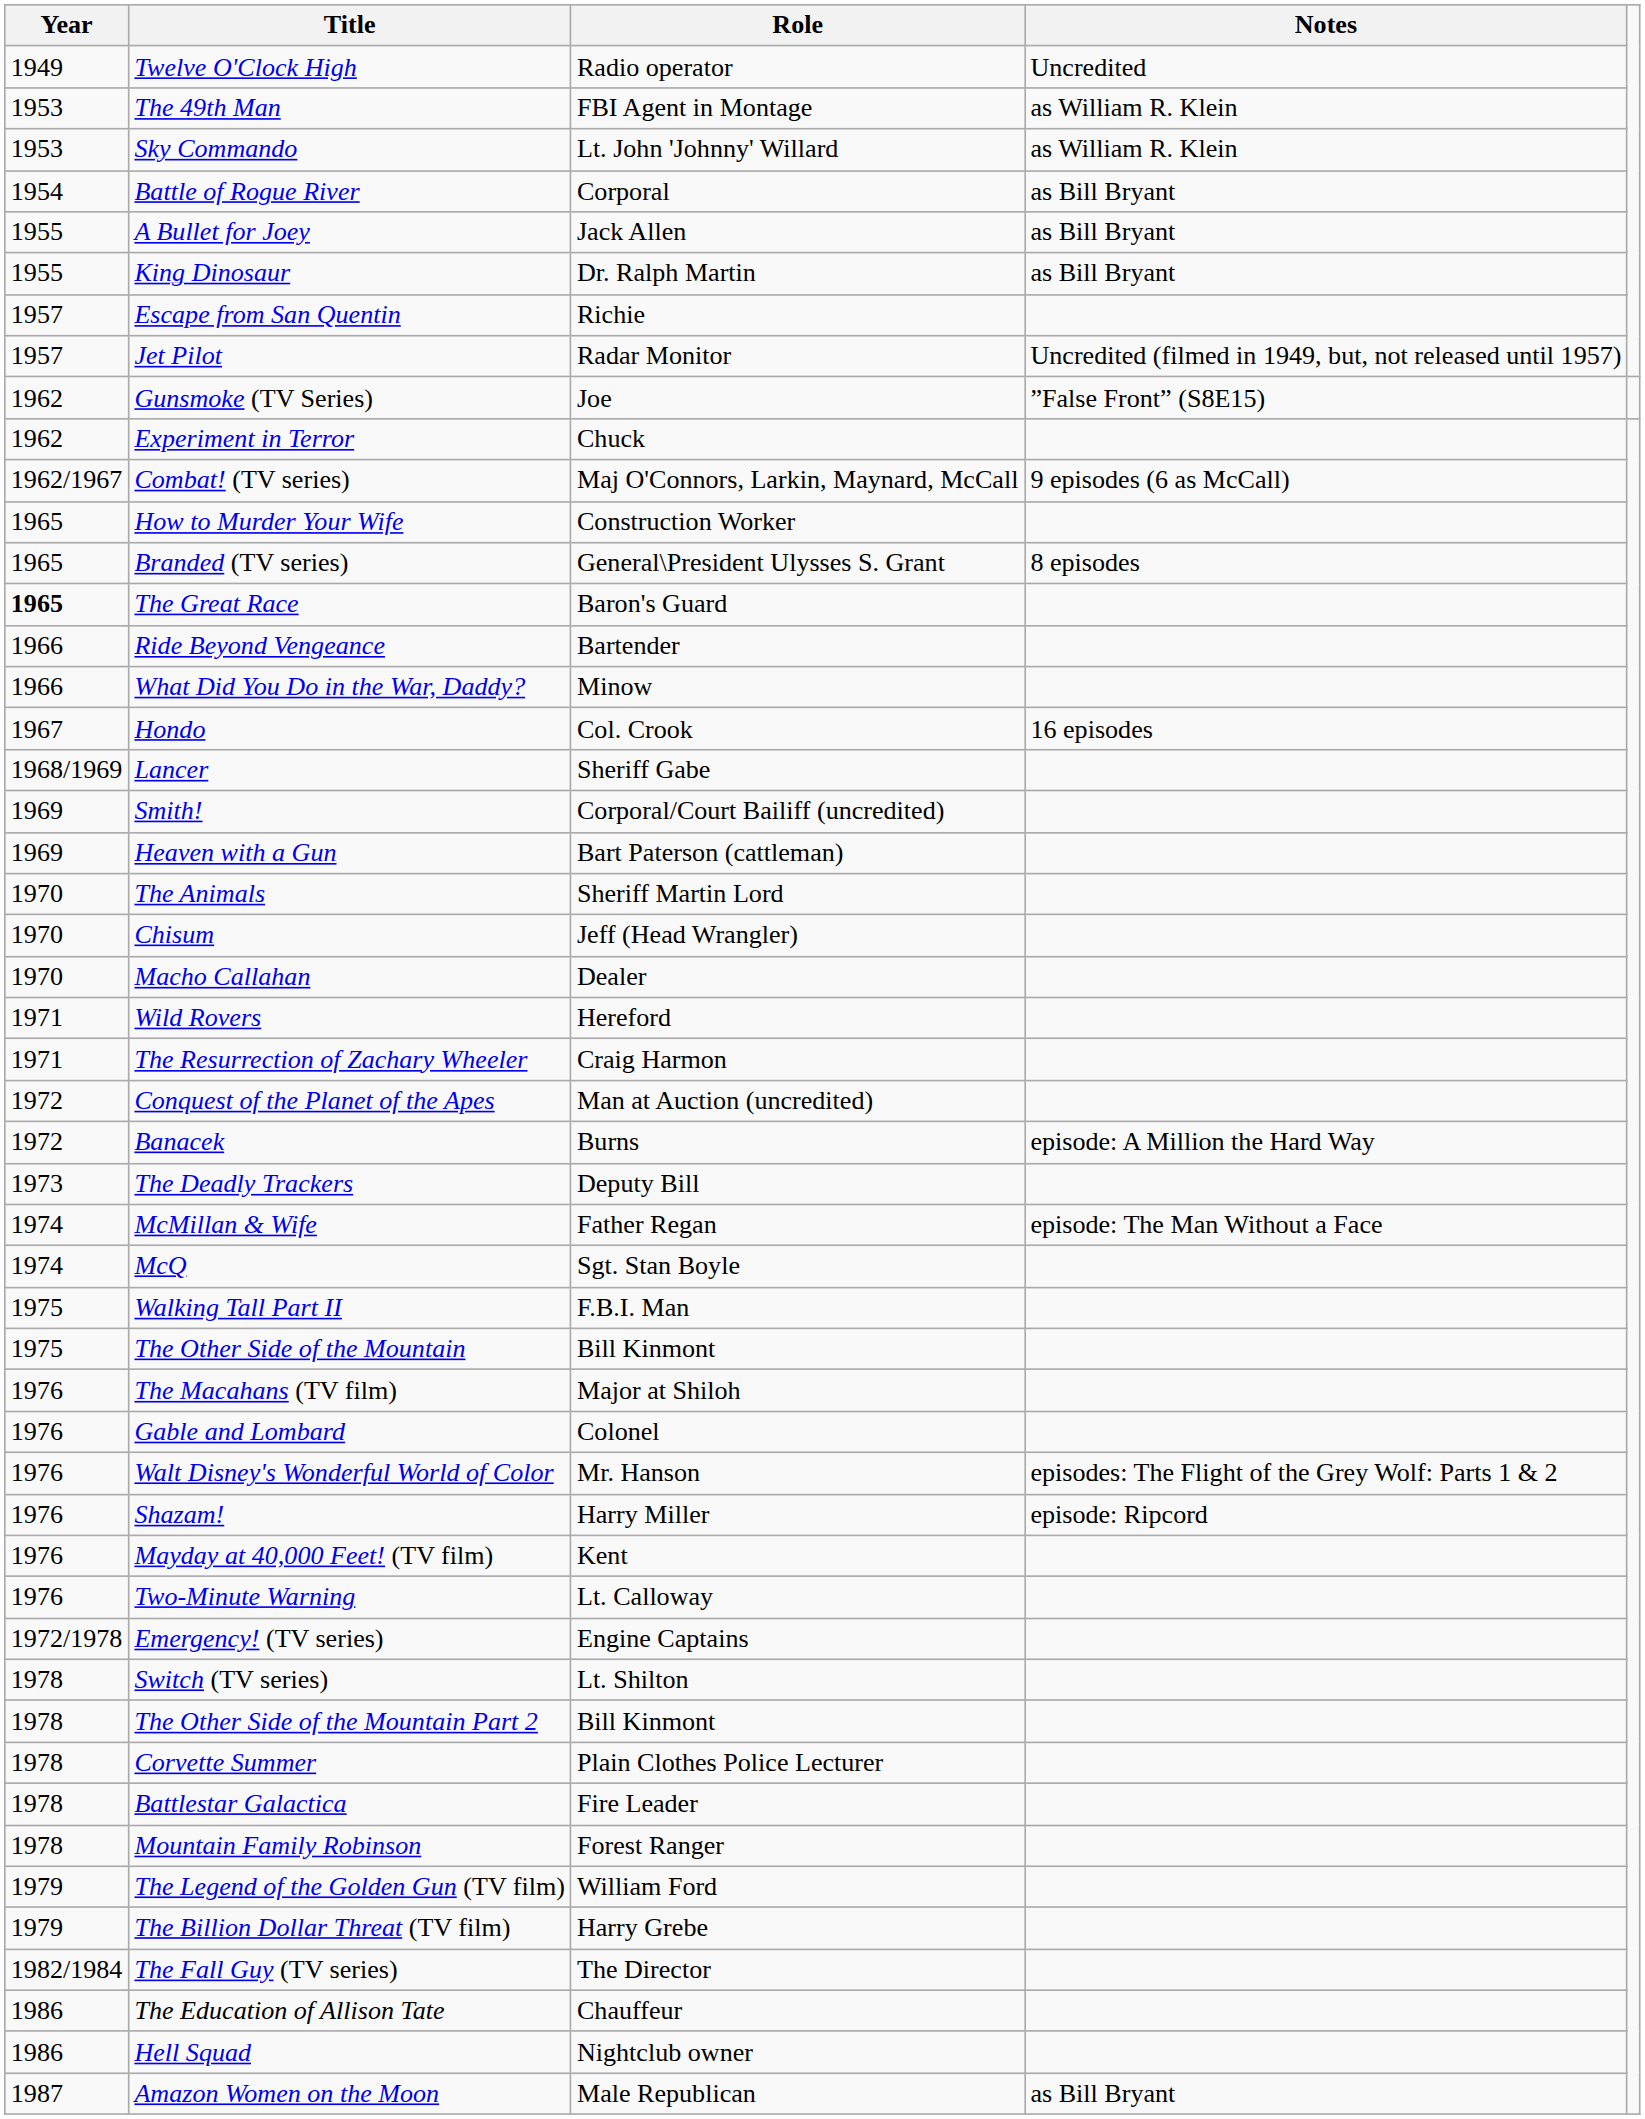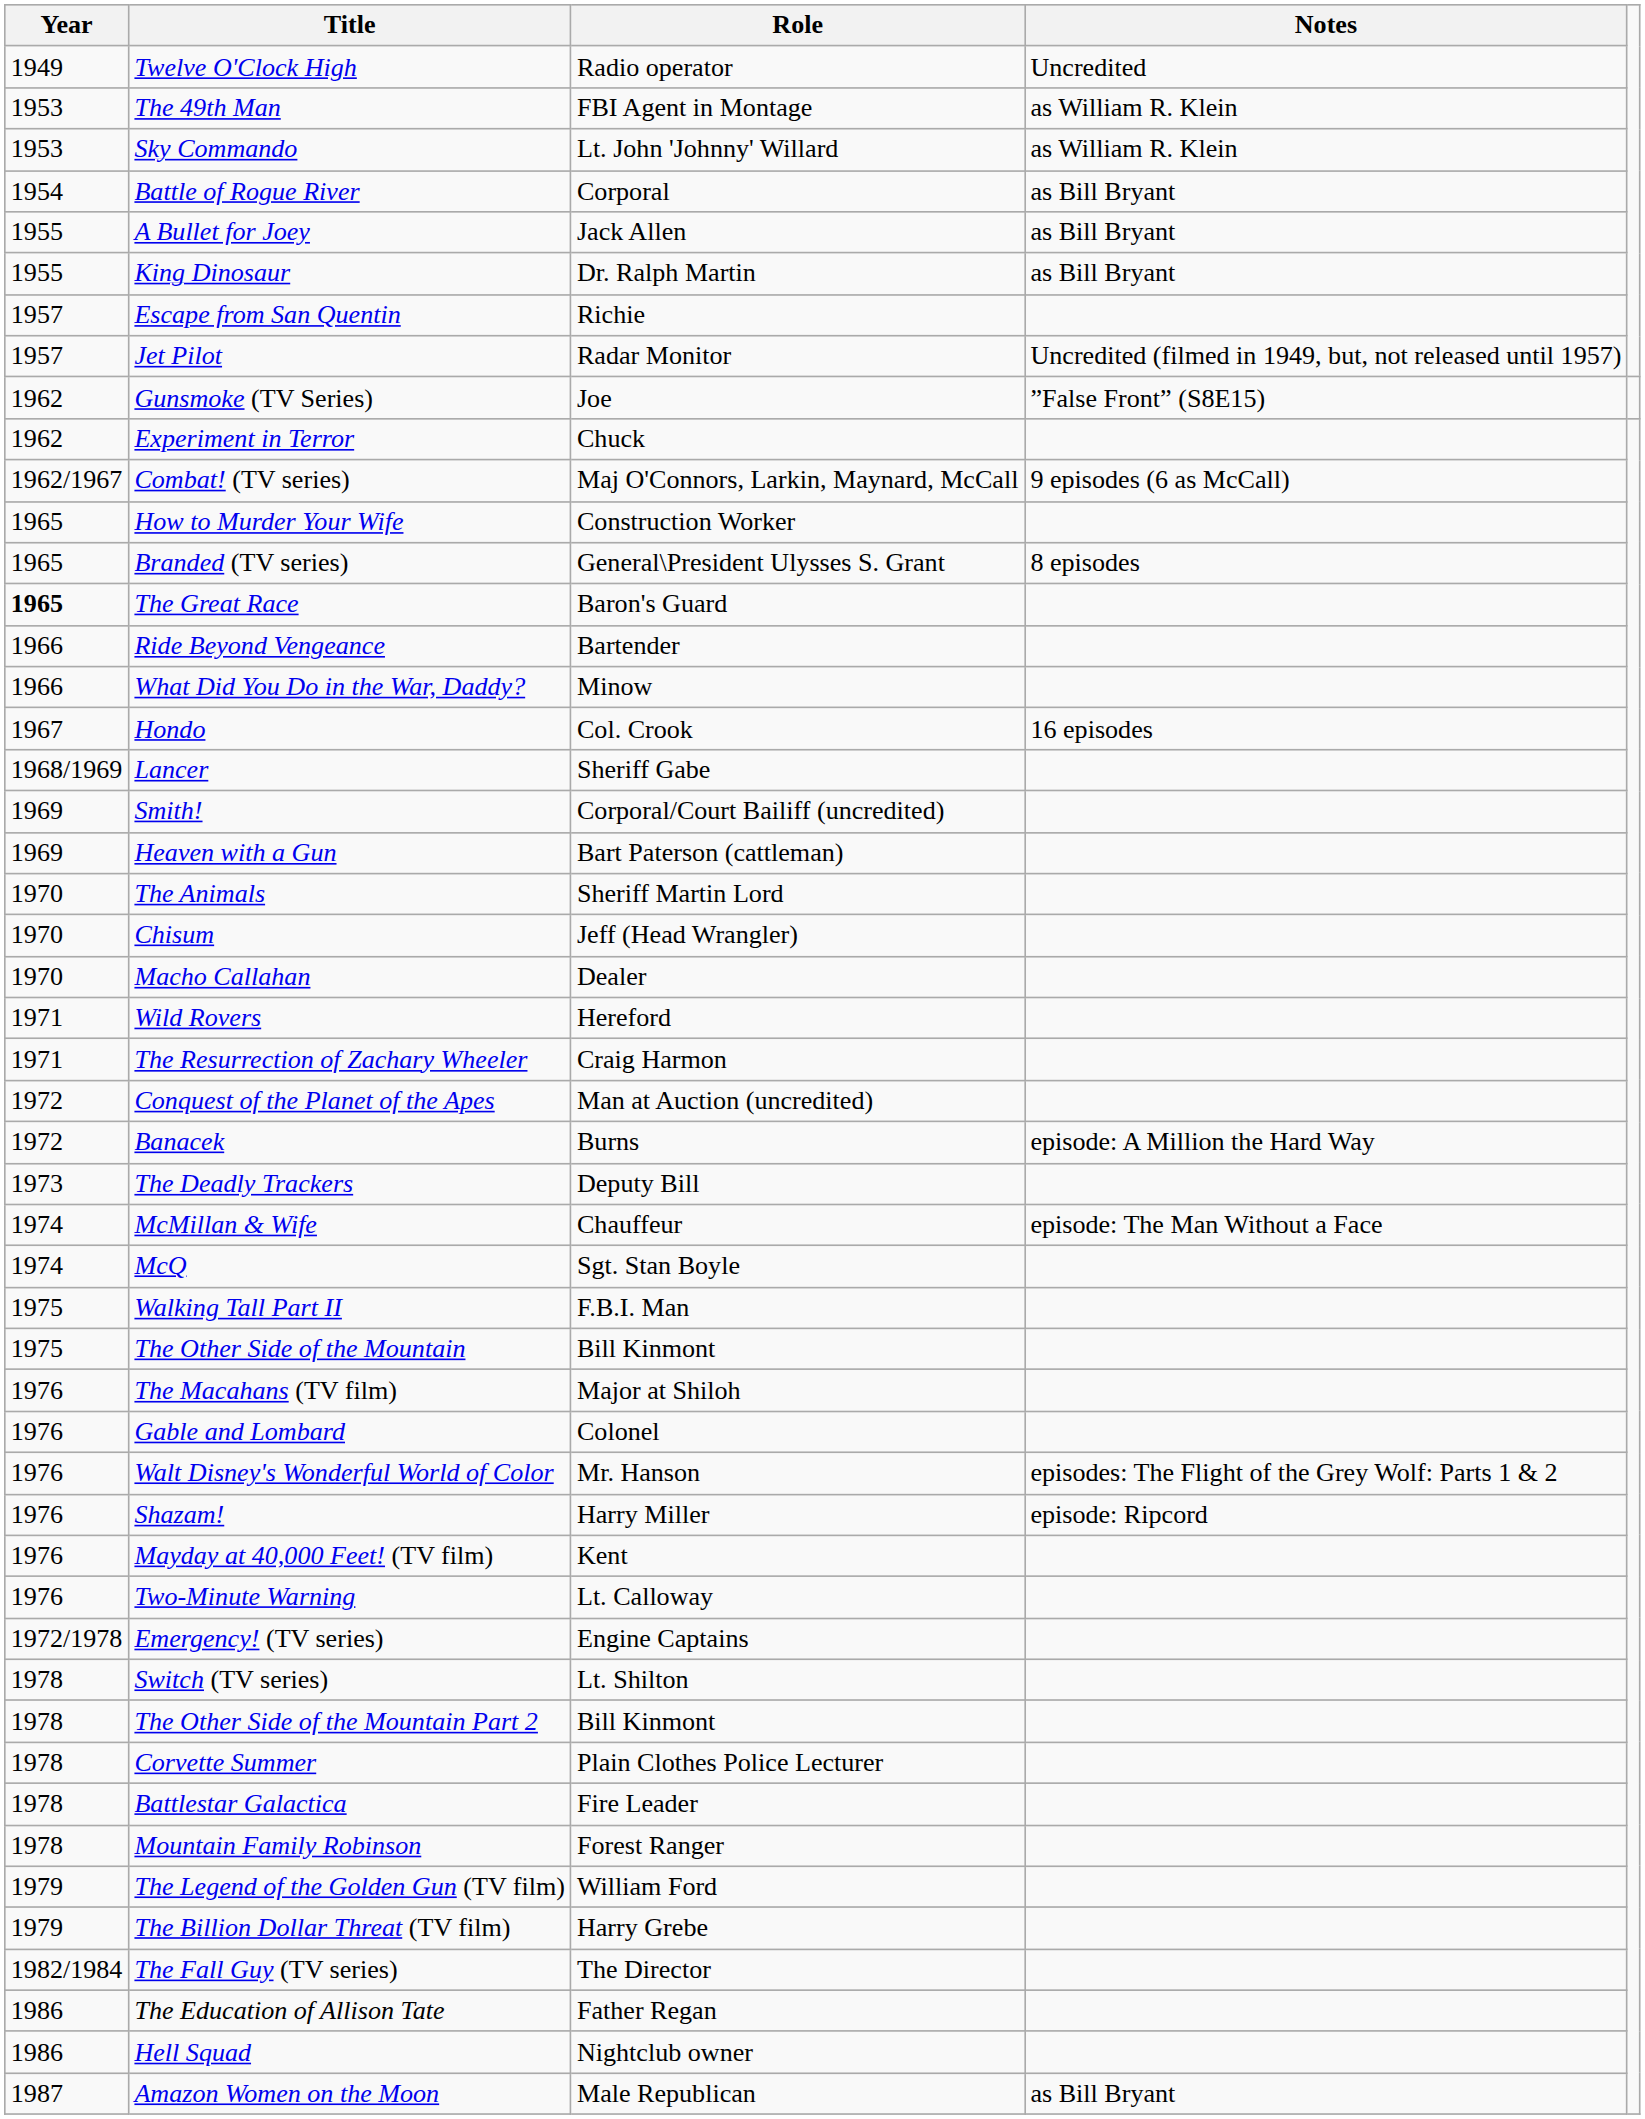McMillan & Wife | Role: Father Regan -> Chauffeur
The Education of Allison Tate | Role: Chauffeur -> Father Regan
